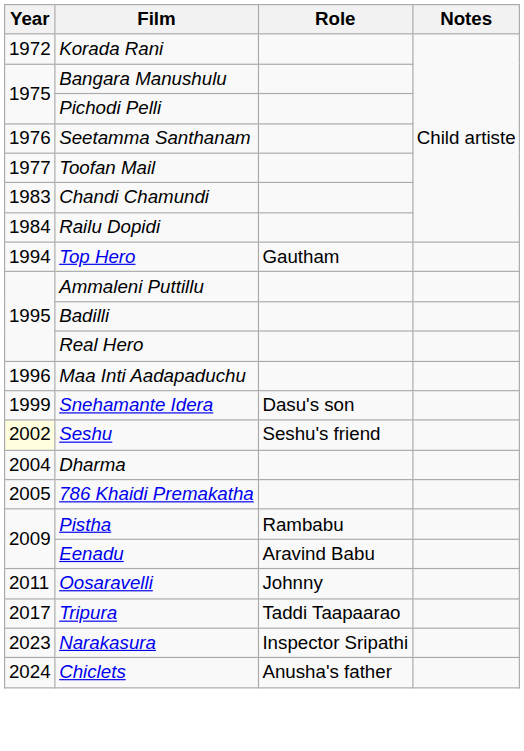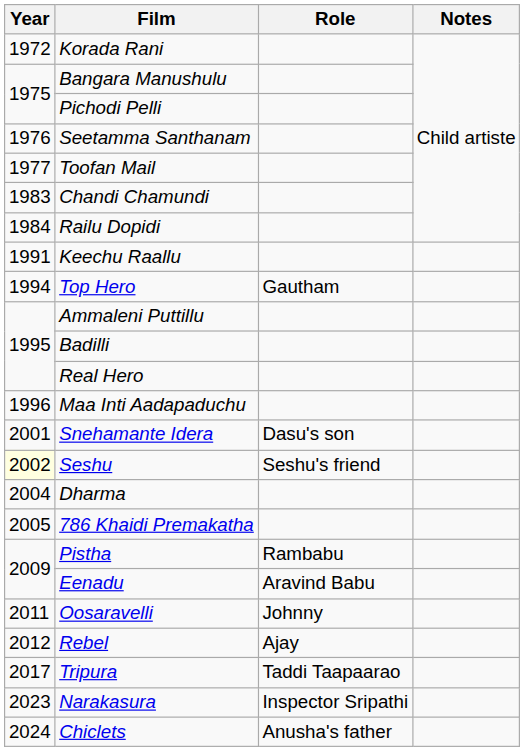+ row: 1991 | Keechu Raallu
Snehamante Idera | Year: 1999 -> 2001
+ row: 2012 | Rebel | Ajay
